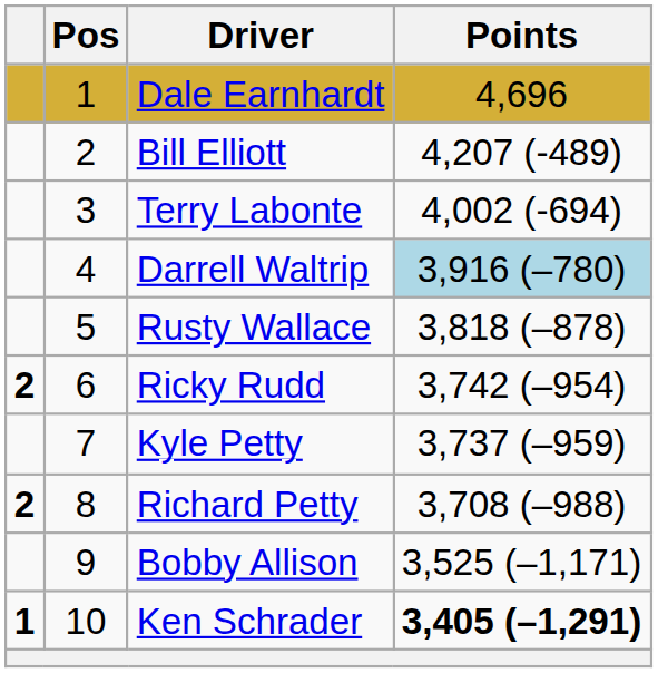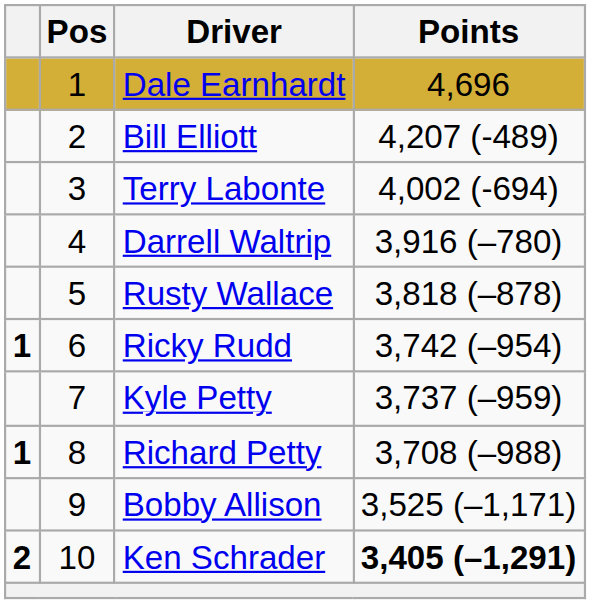Darrell Waltrip | Points: lightblue background -> no background
Ricky Rudd | column 1: 2 -> 1
Richard Petty | column 1: 2 -> 1
Ken Schrader | column 1: 1 -> 2
